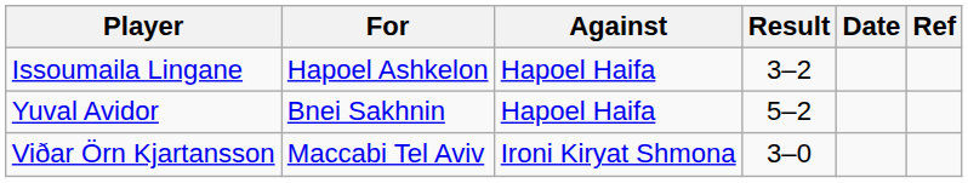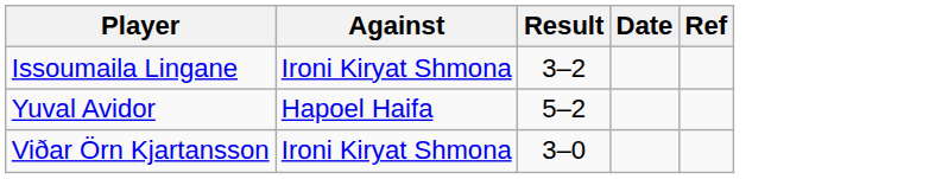- column: For | Hapoel Ashkelon | Bnei Sakhnin | Maccabi Tel Aviv
Issoumaila Lingane | Against: Hapoel Haifa -> Ironi Kiryat Shmona
